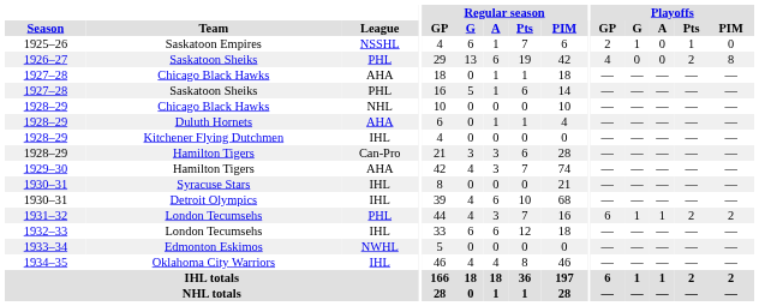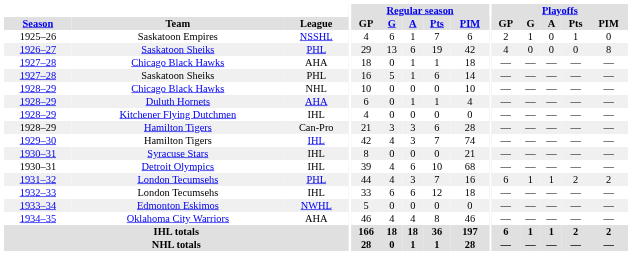1926–27 / Saskatoon Sheiks | Playoffs / Pts: 2 -> 0
1929–30 / Hamilton Tigers | League: AHA -> IHL
Oklahoma City Warriors | League: IHL -> AHA
